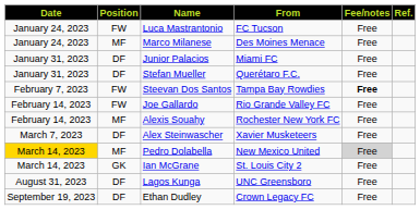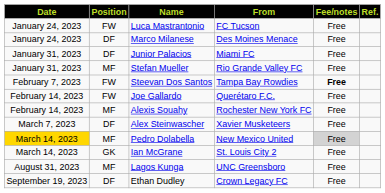Marco Milanese | Position: MF -> DF
Stefan Mueller | Position: DF -> MF
Stefan Mueller | From: Querétaro F.C. -> Rio Grande Valley FC
Joe Gallardo | From: Rio Grande Valley FC -> Querétaro F.C.
Lagos Kunga | Position: DF -> MF
